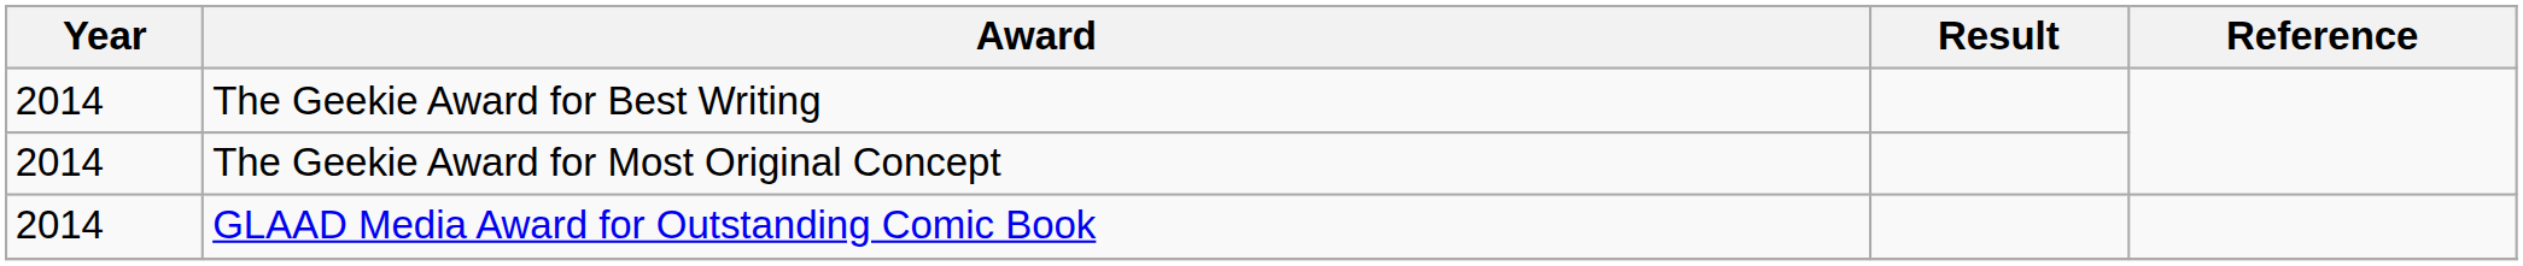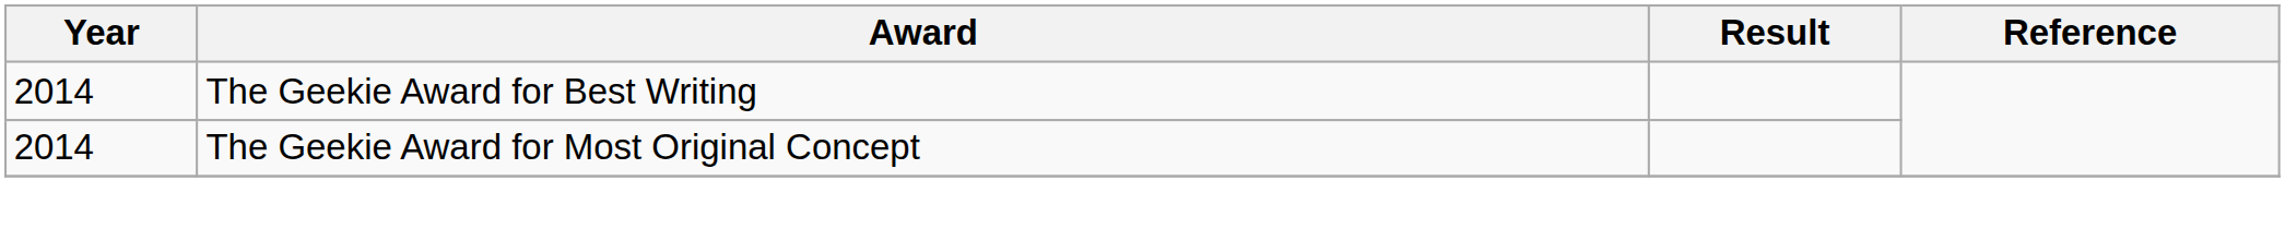- row: 2014 | GLAAD Media Award for Outstanding Comic Book
